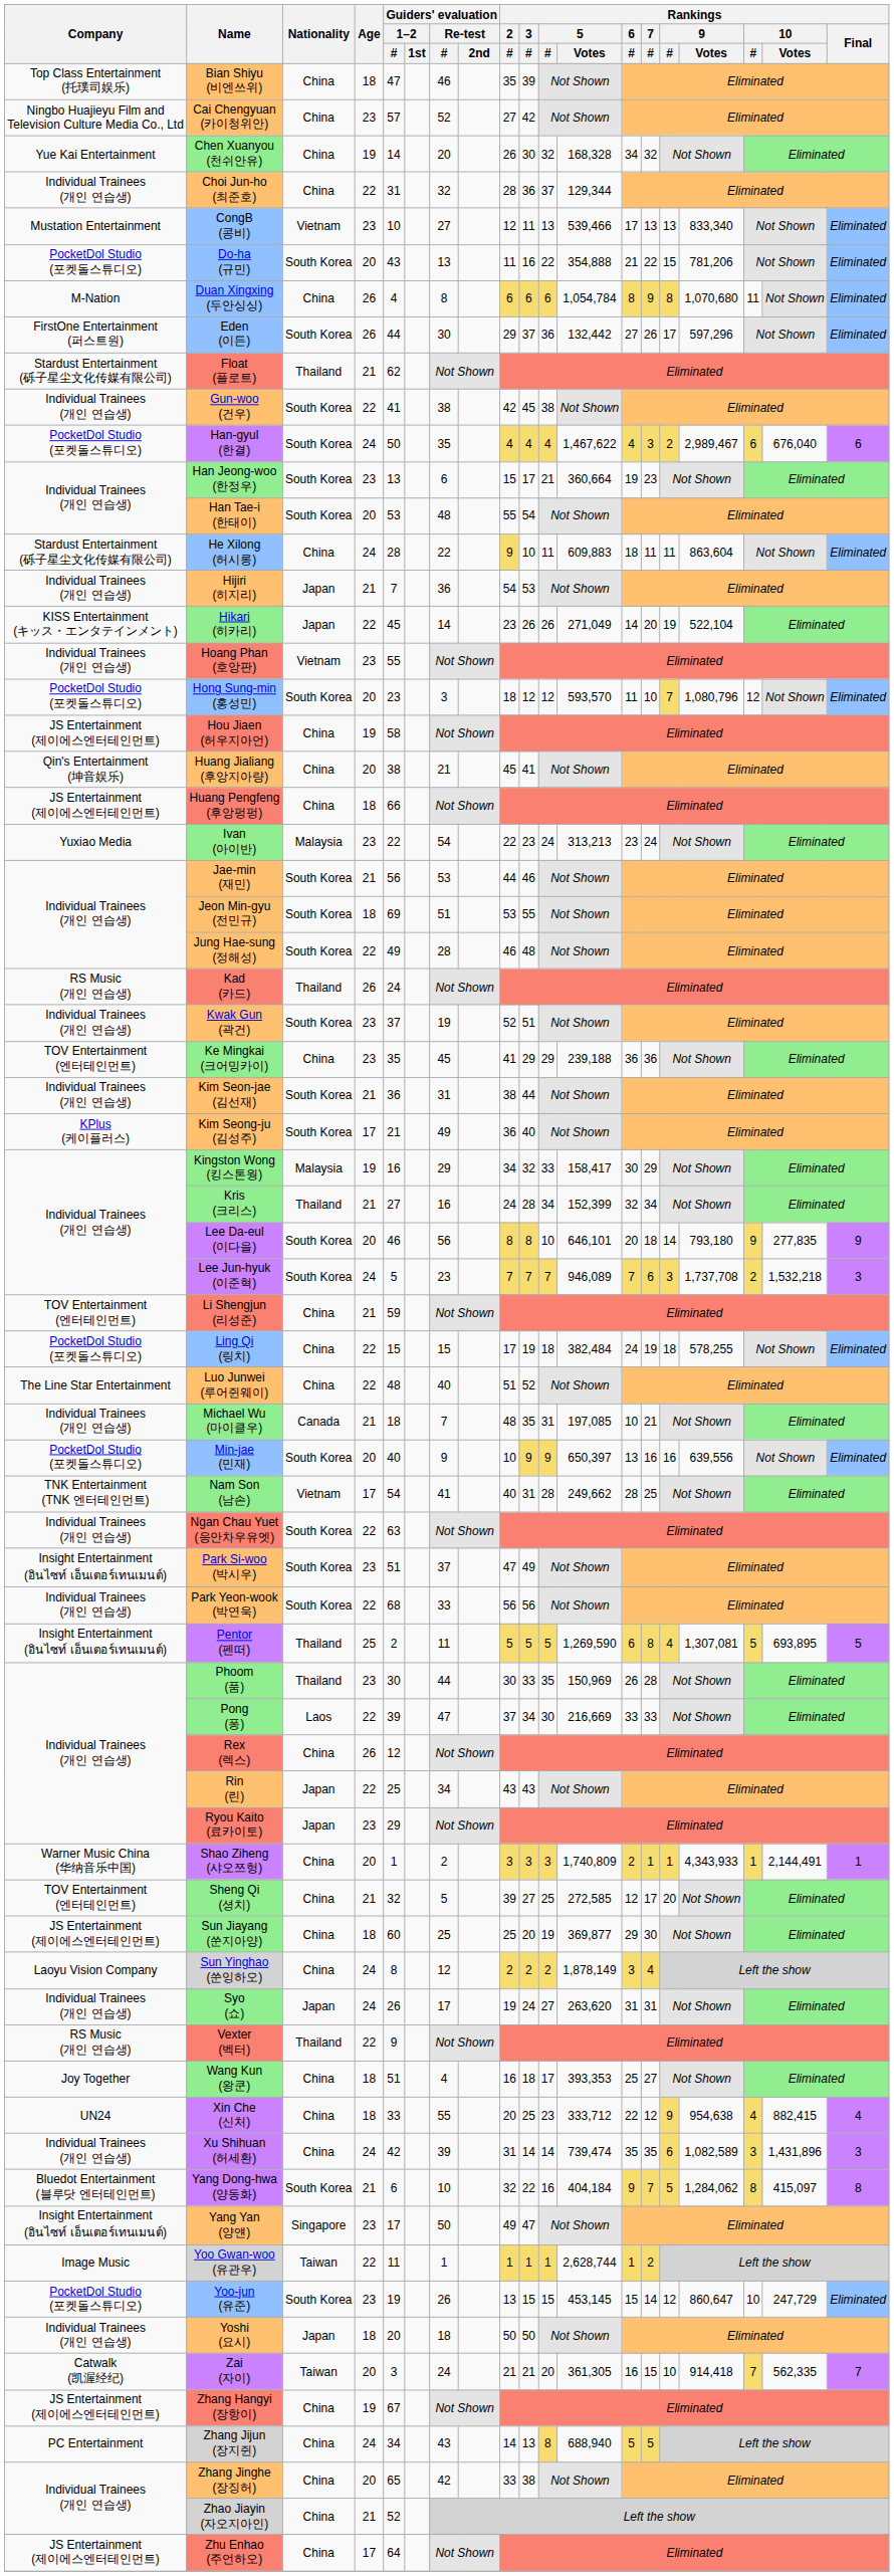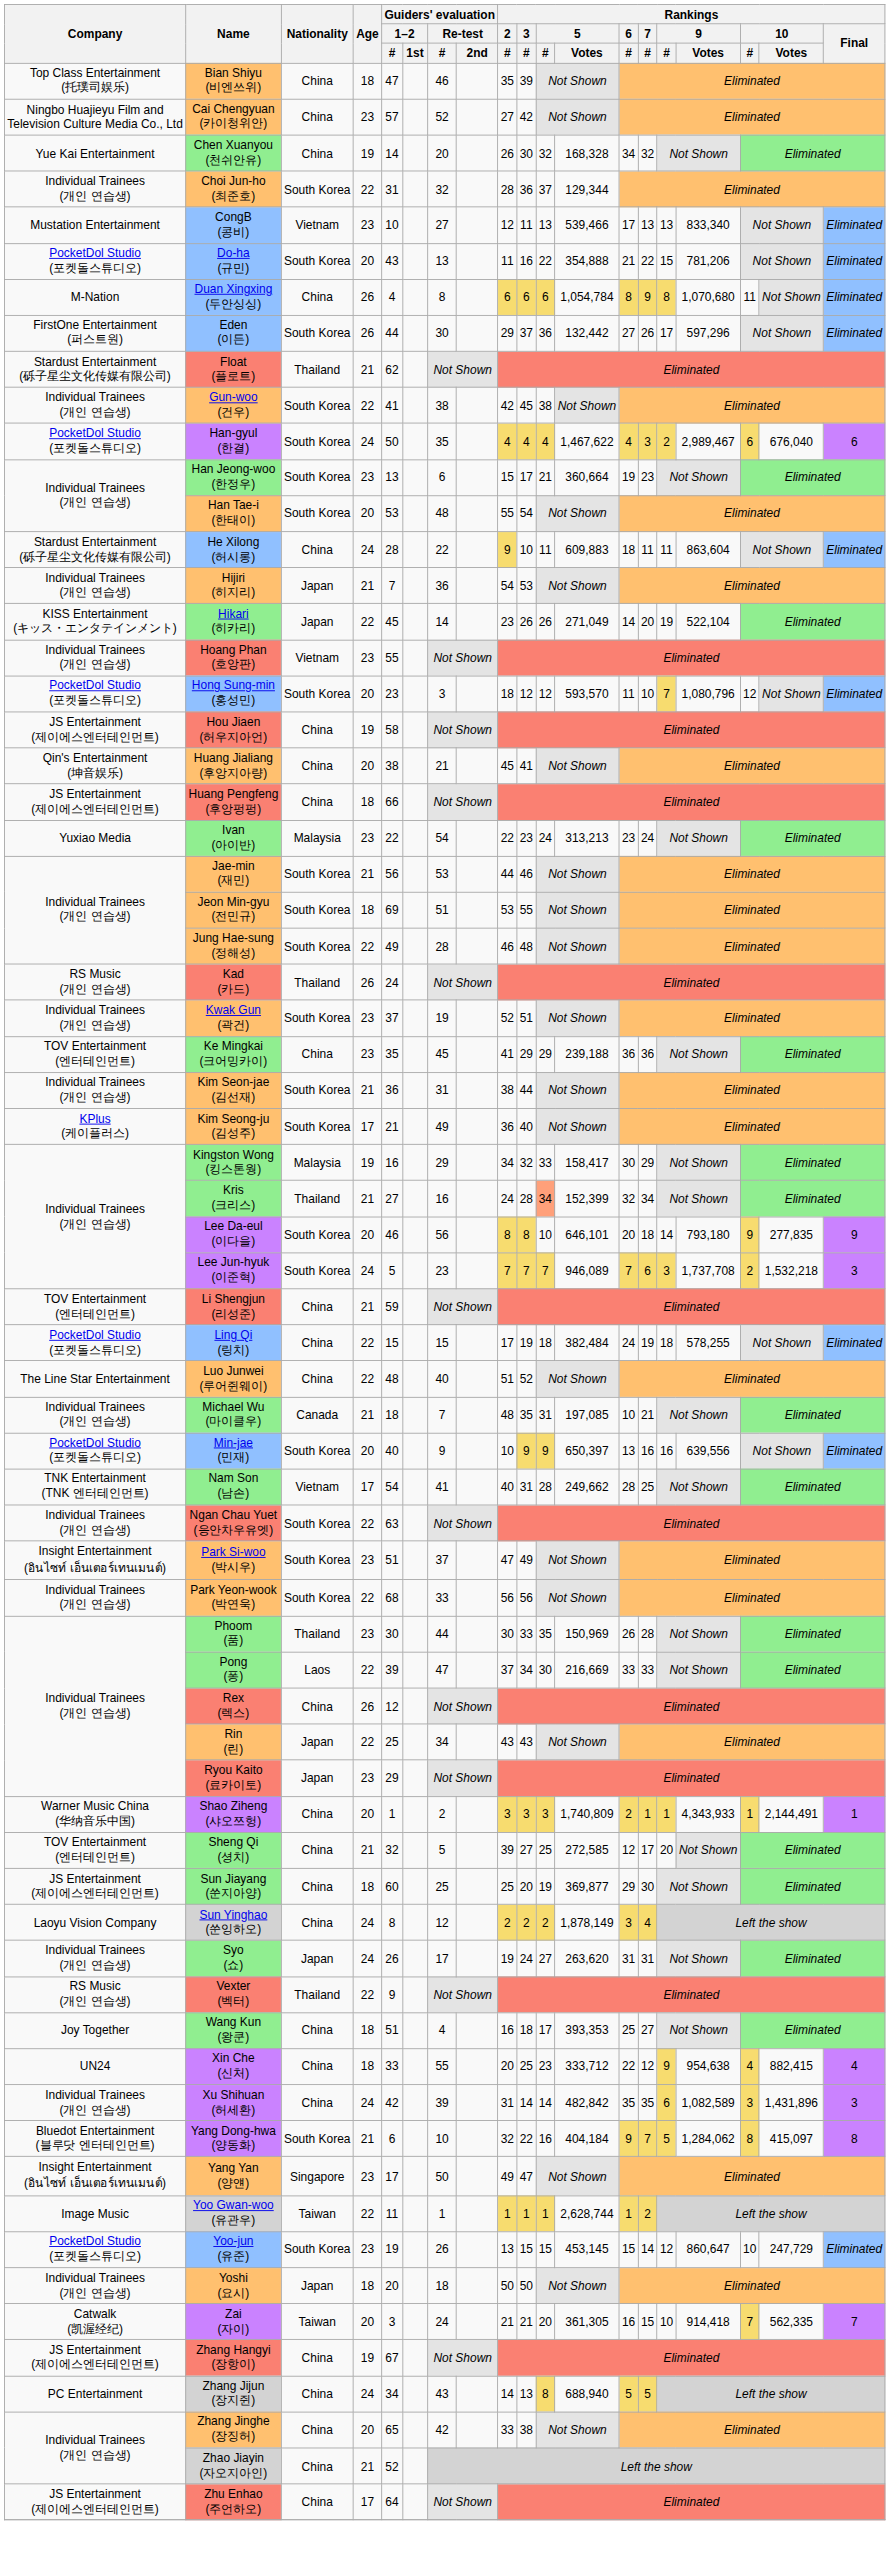Choi Jun-ho (최준호) | Nationality: China -> South Korea
Kris (크리스) | Rankings / 5 / #: no background -> lightsalmon background
- row: Insight Entertainment (อินไซท์ เอ็นเตอร์เทนเมนต์) | Pentor (펜떠) | Thailand | 25 | 2 | 11 | 5 | 5 | 5 | 1,269,590 | 6 | 8 | 4 | 1,307,081 | 5 | 693,895 | 5
Xu Shihuan (허세환) | Rankings / 5 / Votes: 739,474 -> 482,842
